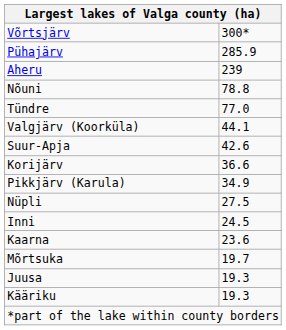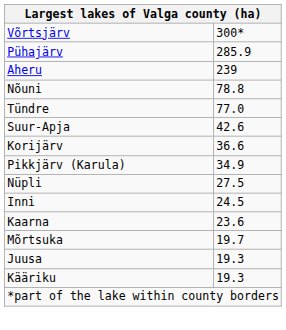- row: Valgjärv (Koorküla) | 44.1
